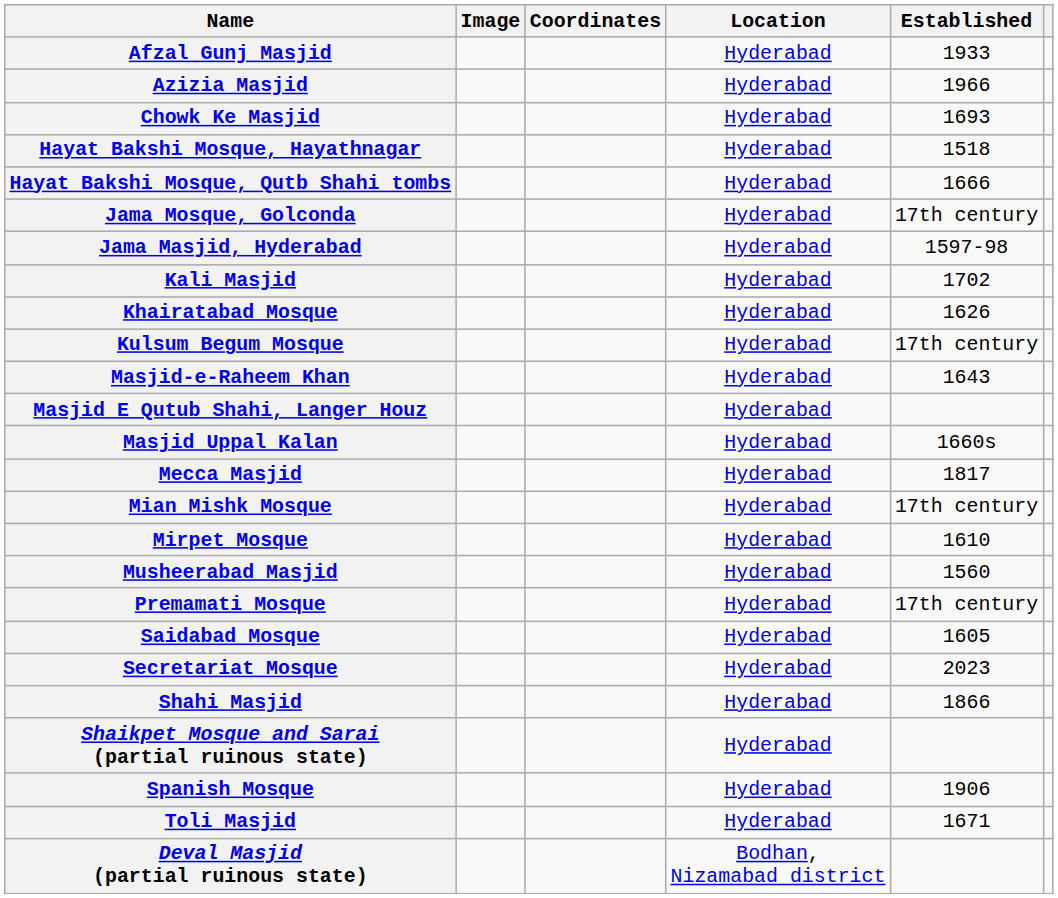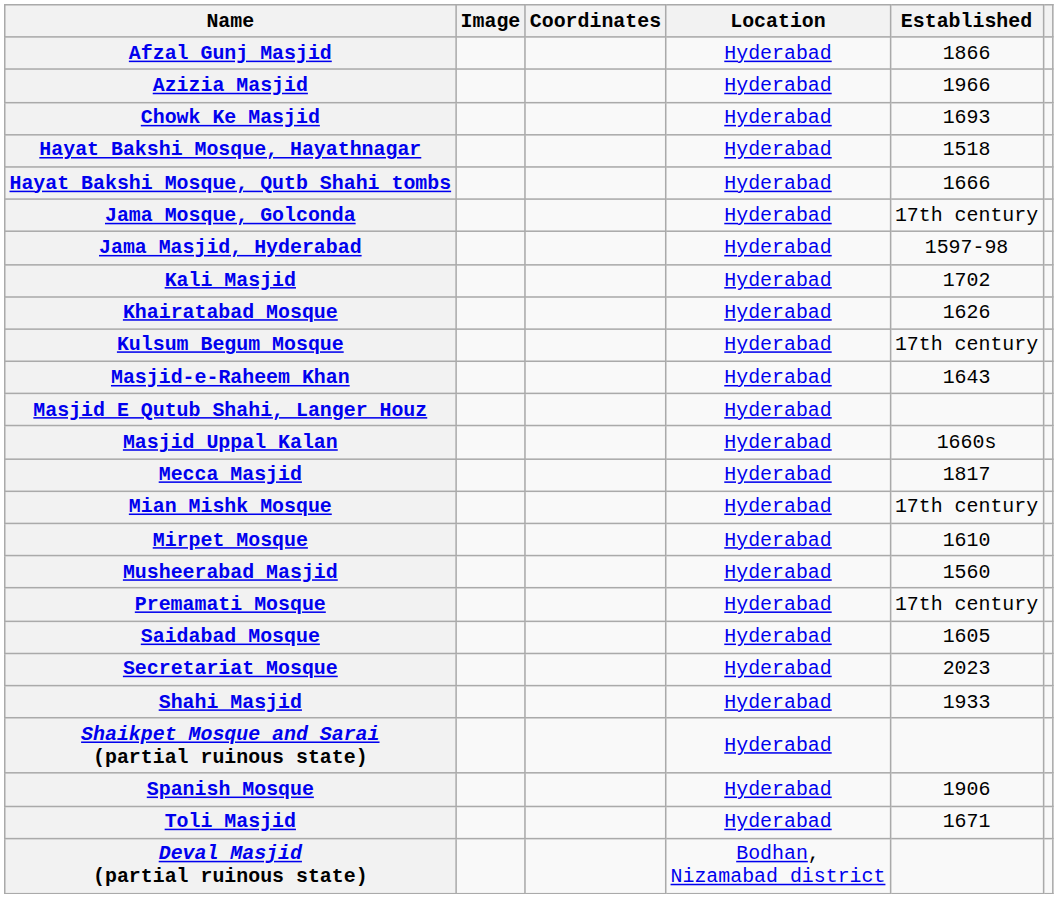Afzal Gunj Masjid | Established: 1933 -> 1866
Shahi Masjid | Established: 1866 -> 1933
